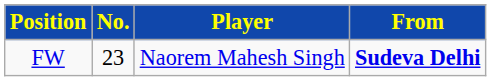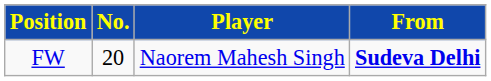FW | No.: 23 -> 20
